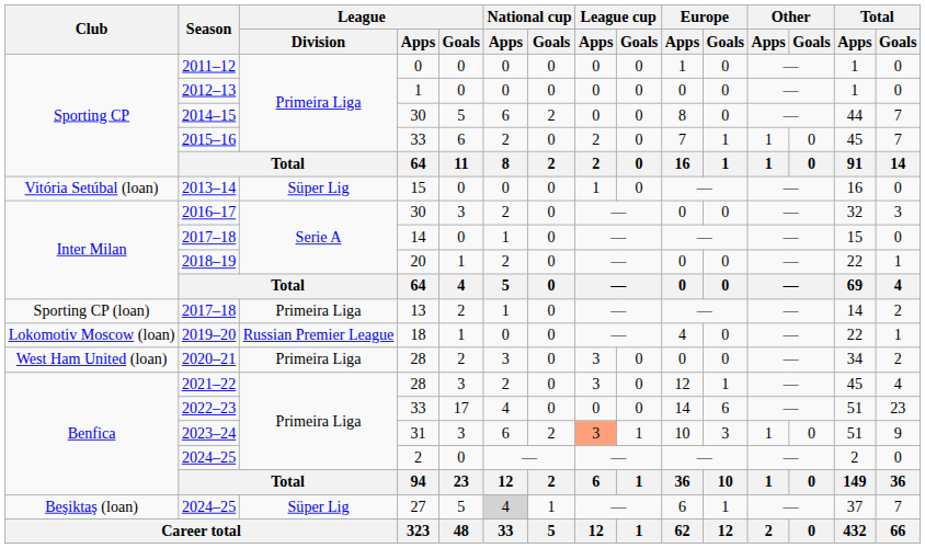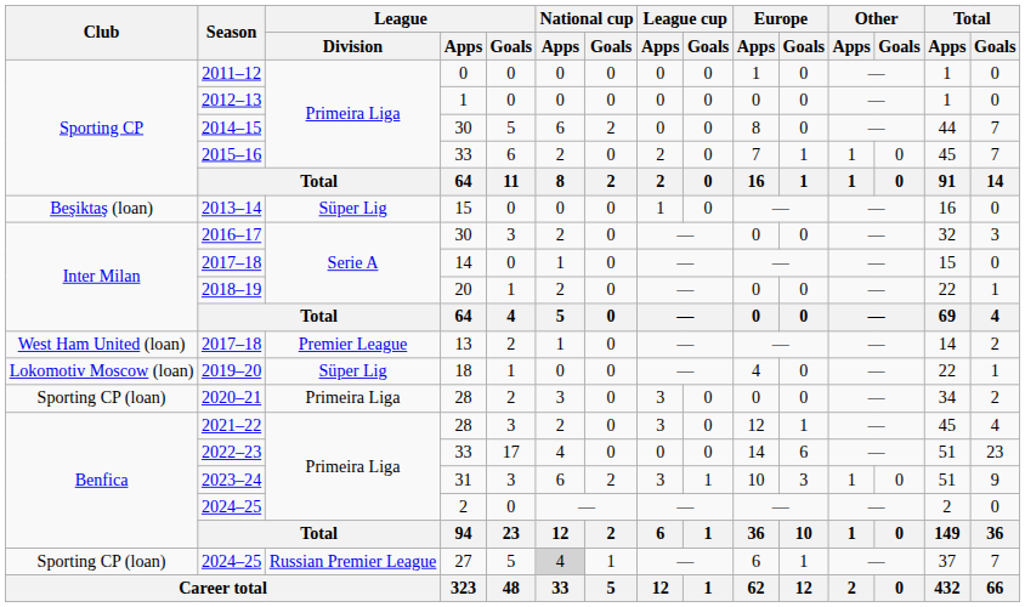2013–14 | Club: Vitória Setúbal (loan) -> Beşiktaş (loan)
2017–18 / 13 | Club: Sporting CP (loan) -> West Ham United (loan)
2017–18 / 13 | League / Division: Primeira Liga -> Premier League
2019–20 | League / Division: Russian Premier League -> Süper Lig
2020–21 | Club: West Ham United (loan) -> Sporting CP (loan)
2023–24 | League cup / Apps: lightsalmon background -> no background
2024–25 / 27 | Club: Beşiktaş (loan) -> Sporting CP (loan)
2024–25 / 27 | League / Division: Süper Lig -> Russian Premier League
